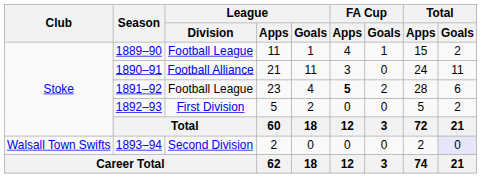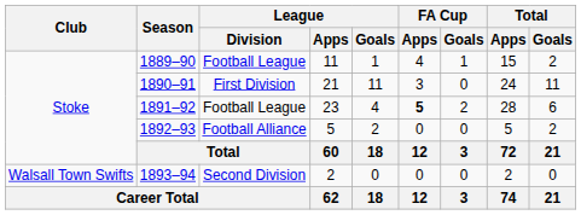1890–91 | League / Division: Football Alliance -> First Division
1892–93 | League / Division: First Division -> Football Alliance
1893–94 | Total / Goals: lavender background -> no background
